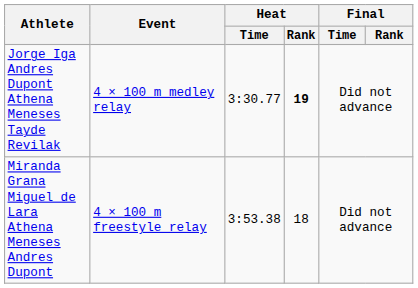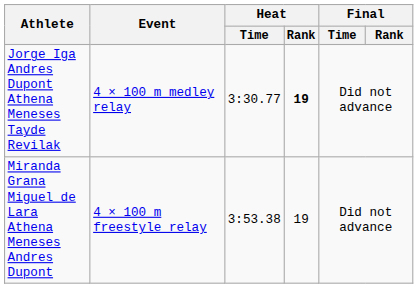Miranda Grana Miguel de Lara Athena Meneses Andres Dupont | Heat / Rank: 18 -> 19
